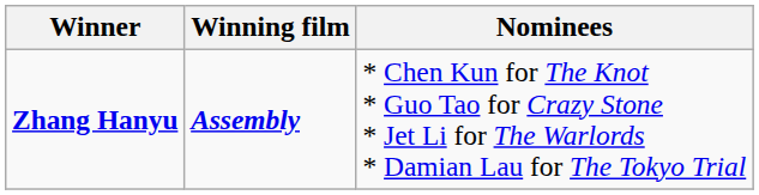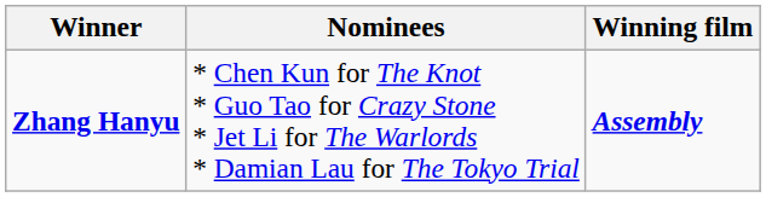columns swapped: Winning film <-> Nominees
